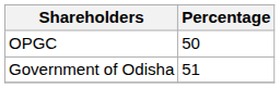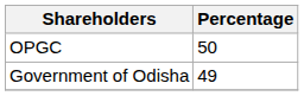Government of Odisha | Percentage: 51 -> 49
